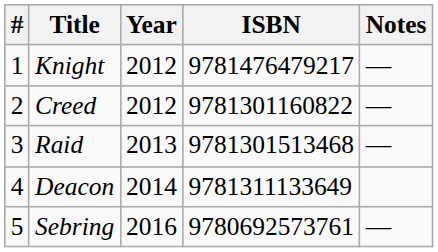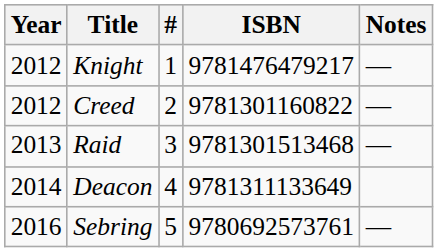columns swapped: # <-> Year
